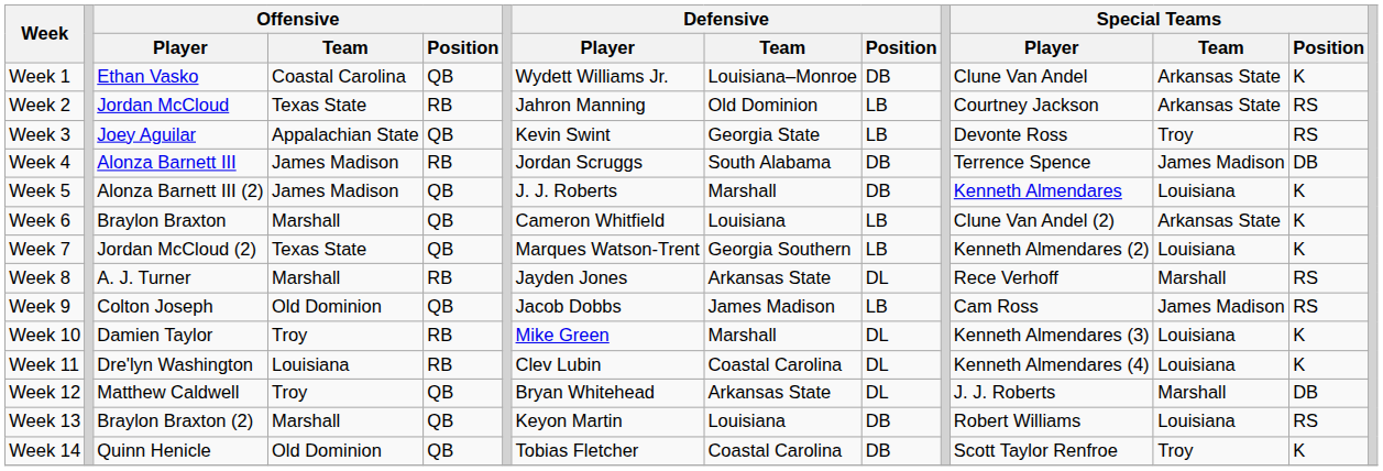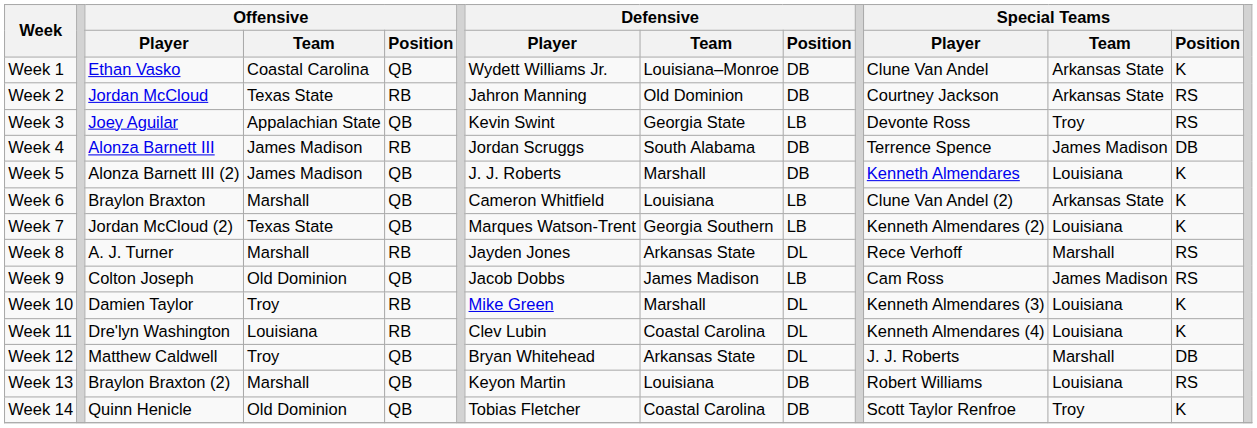Week 2 | Defensive / Position: LB -> DB
